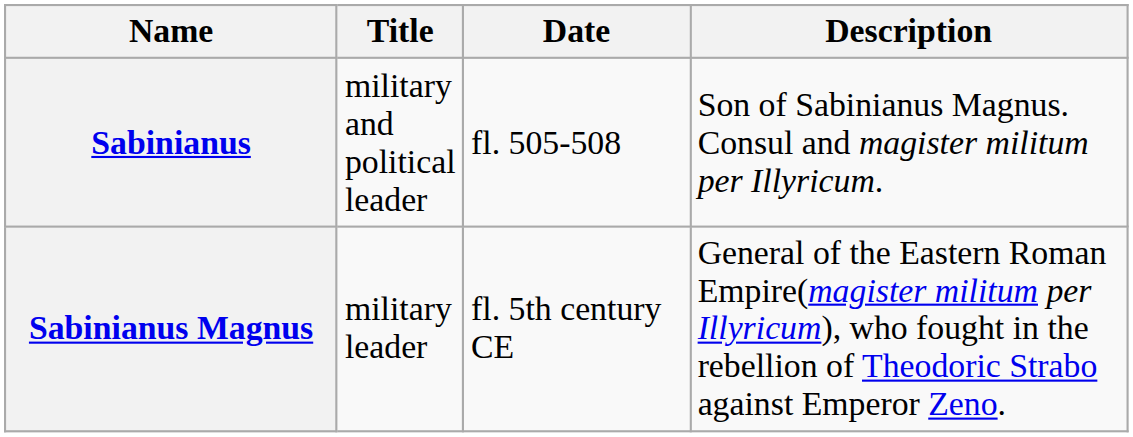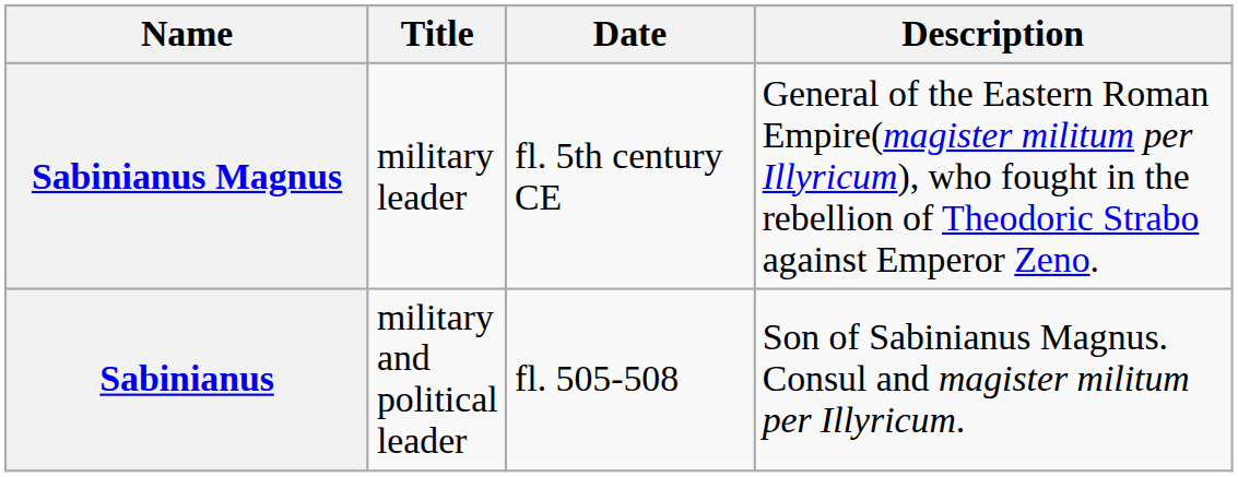rows swapped: Sabinianus Magnus <-> Sabinianus
